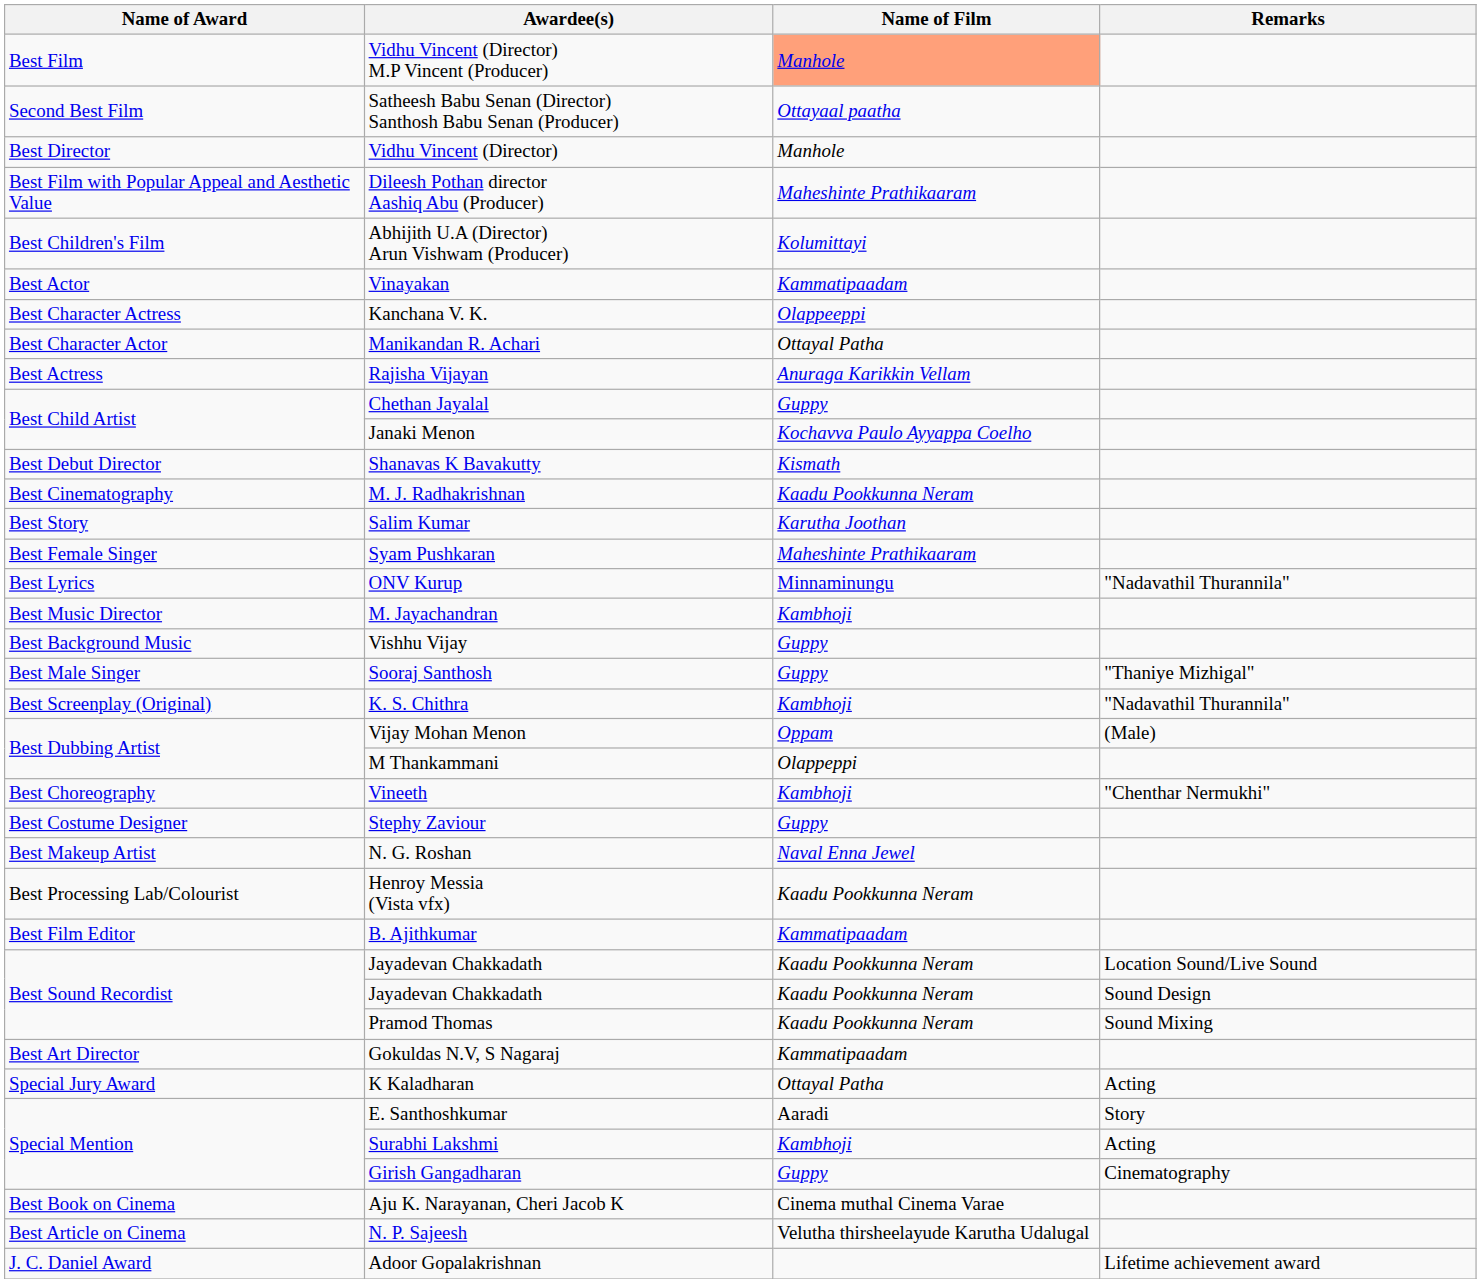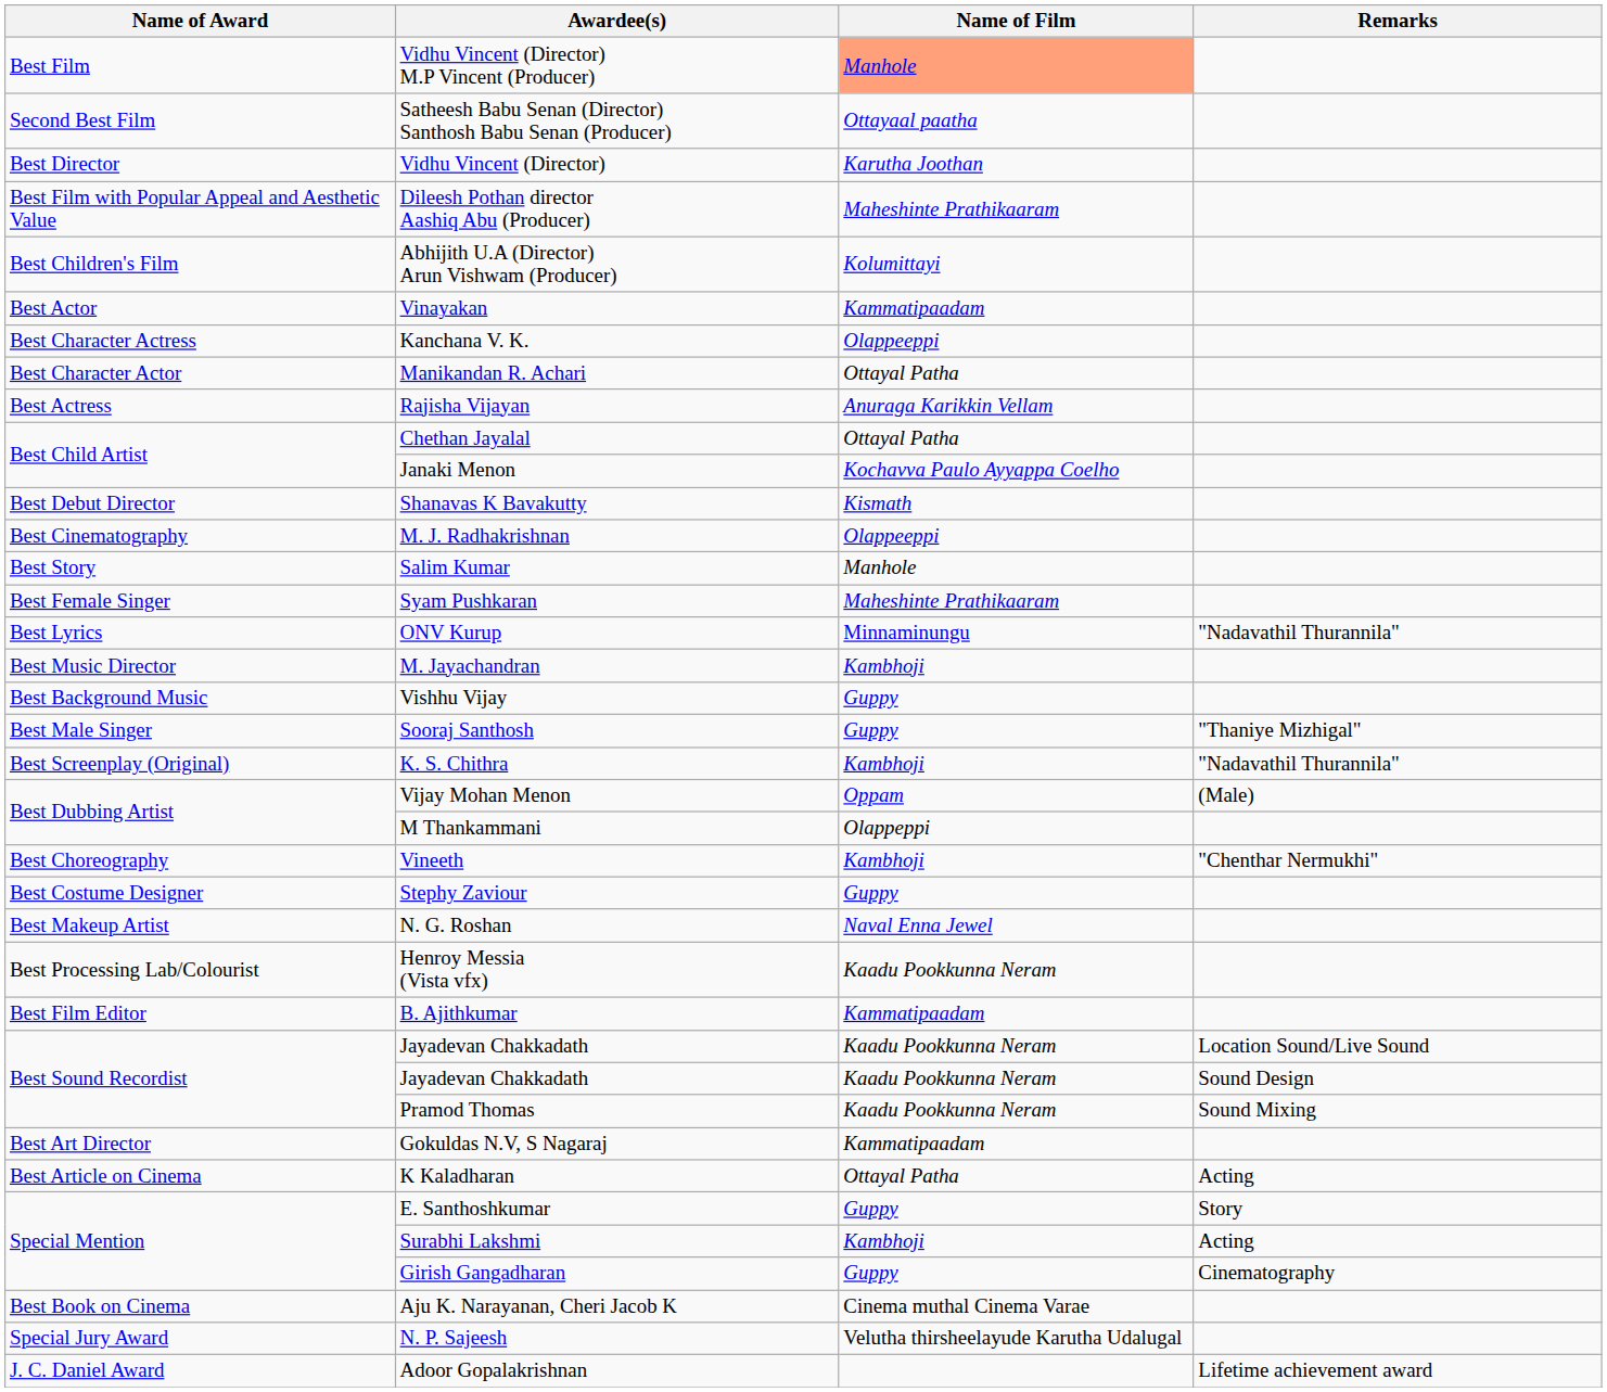Vidhu Vincent (Director) | Name of Film: Manhole -> Karutha Joothan
Chethan Jayalal | Name of Film: Guppy -> Ottayal Patha
M. J. Radhakrishnan | Name of Film: Kaadu Pookkunna Neram -> Olappeeppi
Salim Kumar | Name of Film: Karutha Joothan -> Manhole
K Kaladharan | Name of Award: Special Jury Award -> Best Article on Cinema
E. Santhoshkumar | Name of Film: Aaradi -> Guppy
N. P. Sajeesh | Name of Award: Best Article on Cinema -> Special Jury Award
